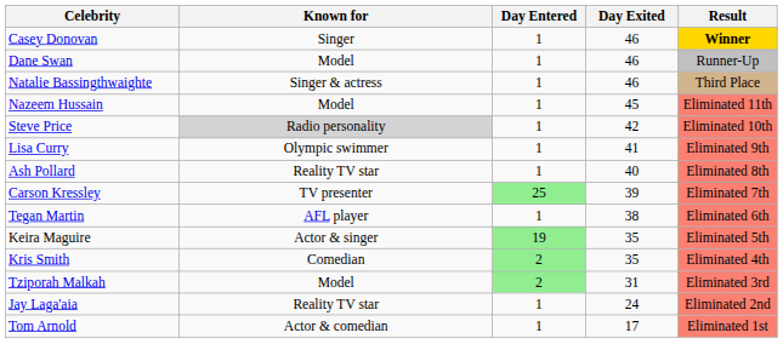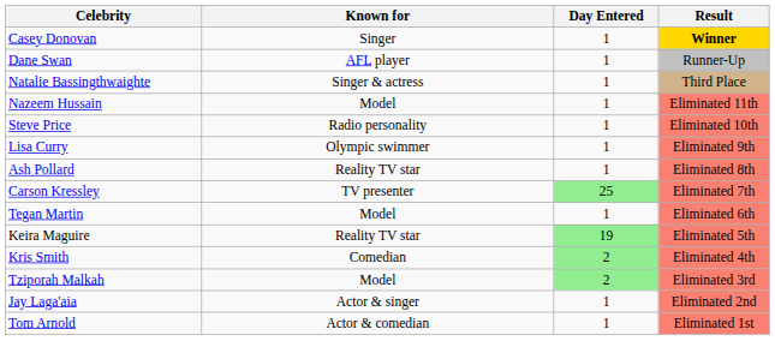- column: Day Exited | 46 | 46 | 46 | 45 | 42 | 41 | 40 | 39 | 38 | 35 | 35 | 31 | 24 | 17
Dane Swan | Known for: Model -> AFL player
Steve Price | Known for: lightgrey background -> no background
Tegan Martin | Known for: AFL player -> Model
Keira Maguire | Known for: Actor & singer -> Reality TV star
Jay Laga'aia | Known for: Reality TV star -> Actor & singer
